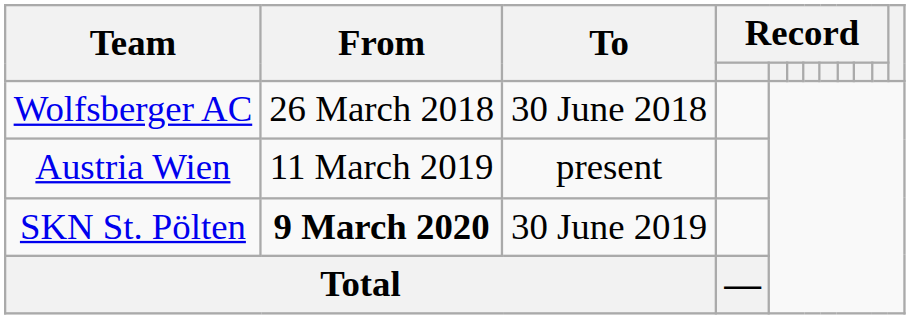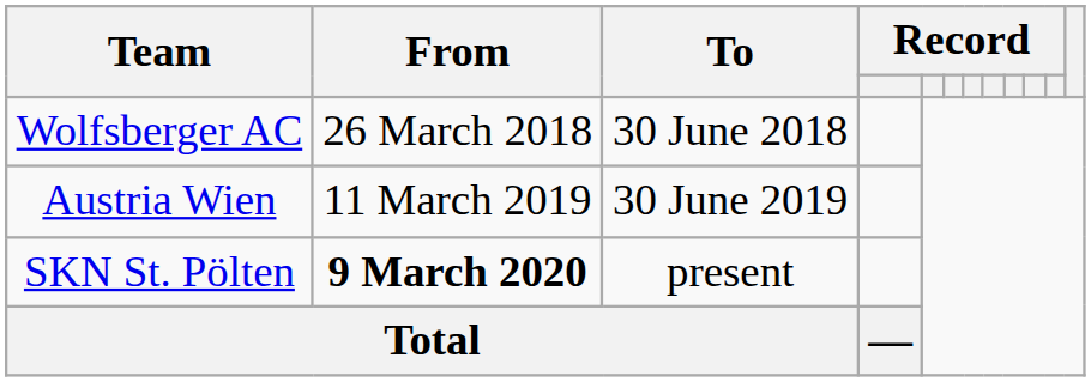Austria Wien | To: present -> 30 June 2019
SKN St. Pölten | To: 30 June 2019 -> present
